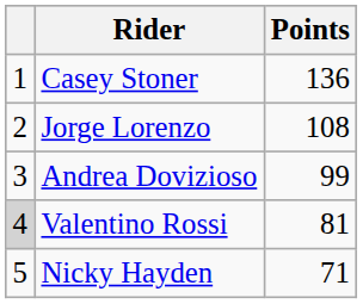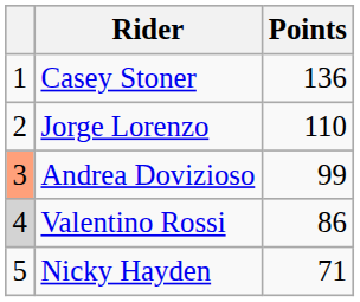Jorge Lorenzo | Points: 108 -> 110
Andrea Dovizioso | column 1: no background -> lightsalmon background
Valentino Rossi | Points: 81 -> 86
